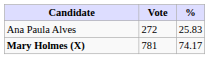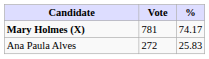rows swapped: Mary Holmes (X) <-> Ana Paula Alves
